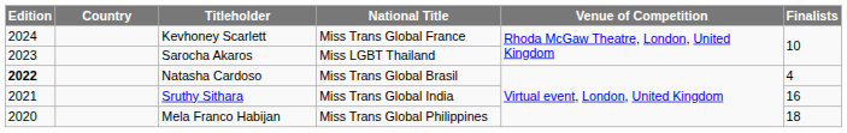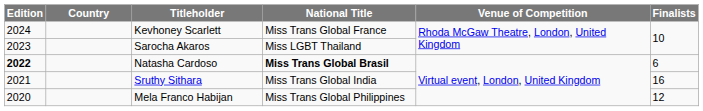Natasha Cardoso | National Title: normal -> bold
Natasha Cardoso | Finalists: 4 -> 6
Mela Franco Habijan | Finalists: 18 -> 12
